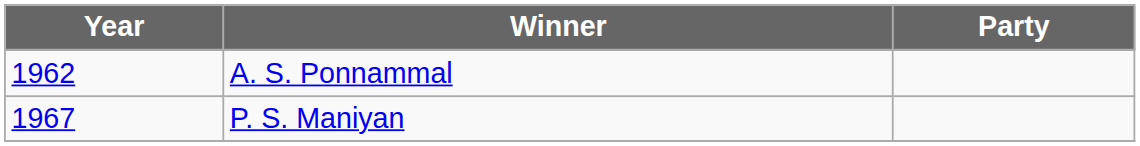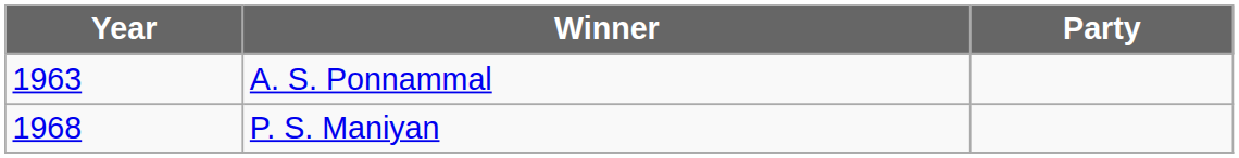A. S. Ponnammal | Year: 1962 -> 1963
P. S. Maniyan | Year: 1967 -> 1968
